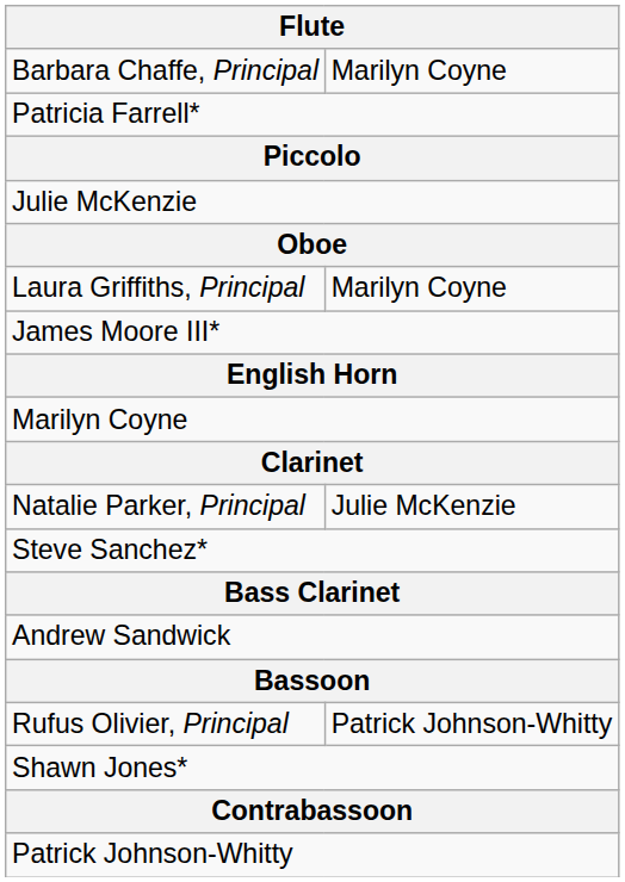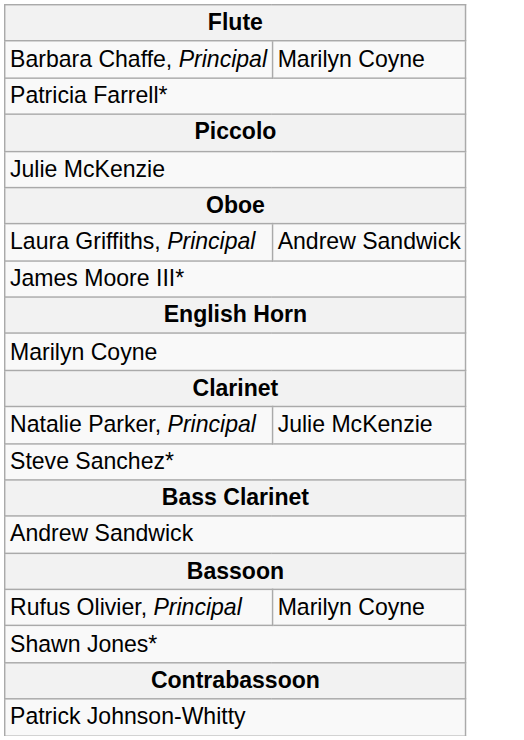Laura Griffiths, Principal | column 2: Marilyn Coyne -> Andrew Sandwick
Rufus Olivier, Principal | column 2: Patrick Johnson-Whitty -> Marilyn Coyne
